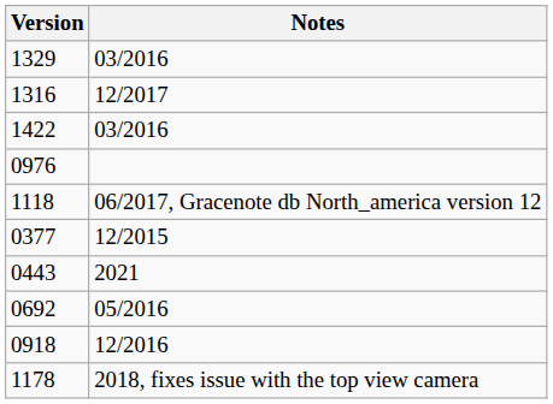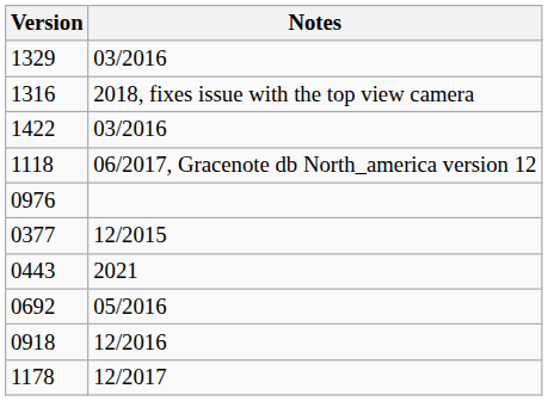1316 | Notes: 12/2017 -> 2018, fixes issue with the top view camera
rows swapped: 1118 <-> 0976
1178 | Notes: 2018, fixes issue with the top view camera -> 12/2017
